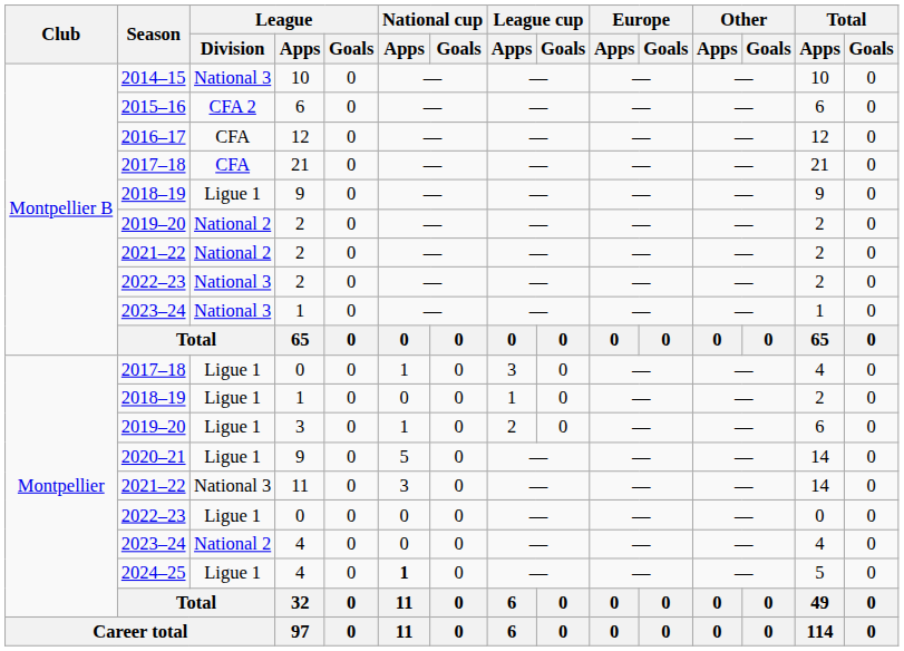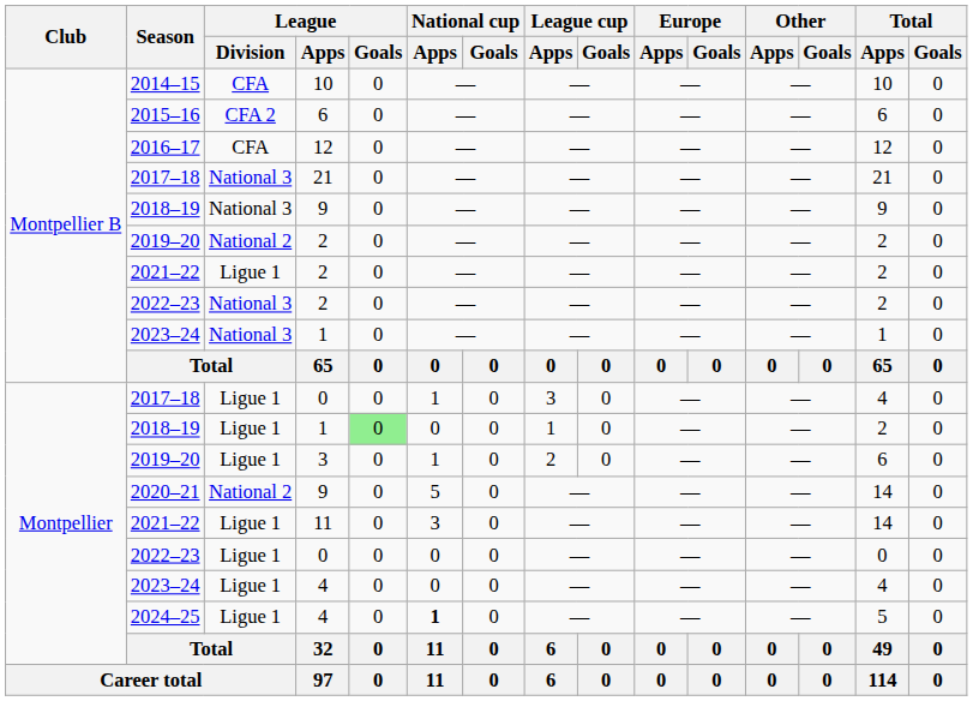2014–15 | League / Division: National 3 -> CFA
2017–18 / 21 | League / Division: CFA -> National 3
2018–19 / 9 | League / Division: Ligue 1 -> National 3
2021–22 / 2 | League / Division: National 2 -> Ligue 1
2018–19 / 1 | League / Goals: no background -> lightgreen background
2020–21 | League / Division: Ligue 1 -> National 2
2021–22 / 11 | League / Division: National 3 -> Ligue 1
2023–24 / 4 | League / Division: National 2 -> Ligue 1
